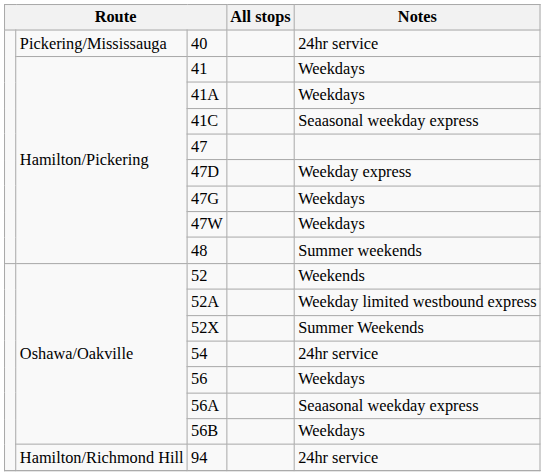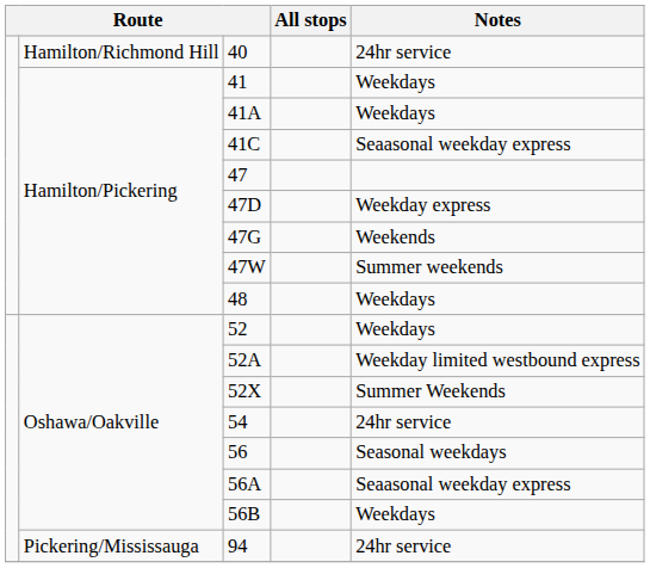40 | column 2: Pickering/Mississauga -> Hamilton/Richmond Hill
47G | Notes: Weekdays -> Weekends
47W | Notes: Weekdays -> Summer weekends
48 | Notes: Summer weekends -> Weekdays
52 | Notes: Weekends -> Weekdays
56 | Notes: Weekdays -> Seasonal weekdays
94 | column 2: Hamilton/Richmond Hill -> Pickering/Mississauga
